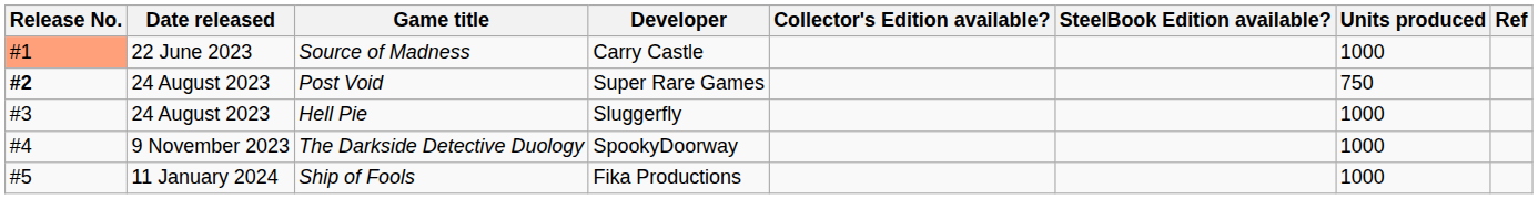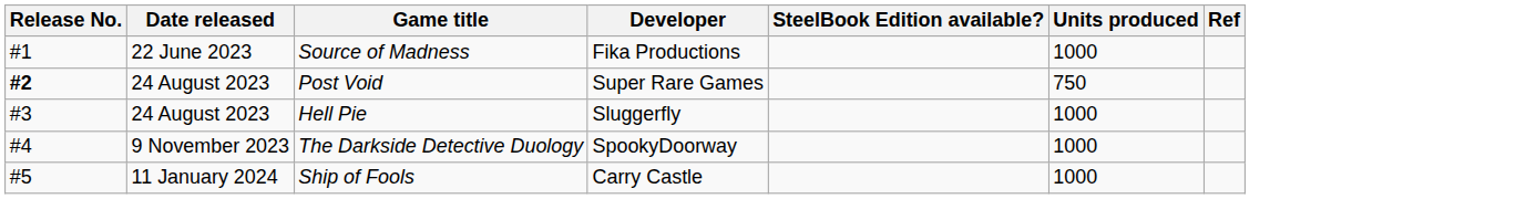- column: Collector's Edition available?
Source of Madness | Release No.: lightsalmon background -> no background
Source of Madness | Developer: Carry Castle -> Fika Productions
Ship of Fools | Developer: Fika Productions -> Carry Castle
